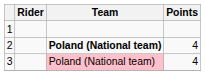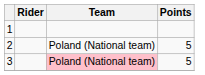2 | Team: bold -> normal
2 | Points: 4 -> 5
3 | Points: 4 -> 5
